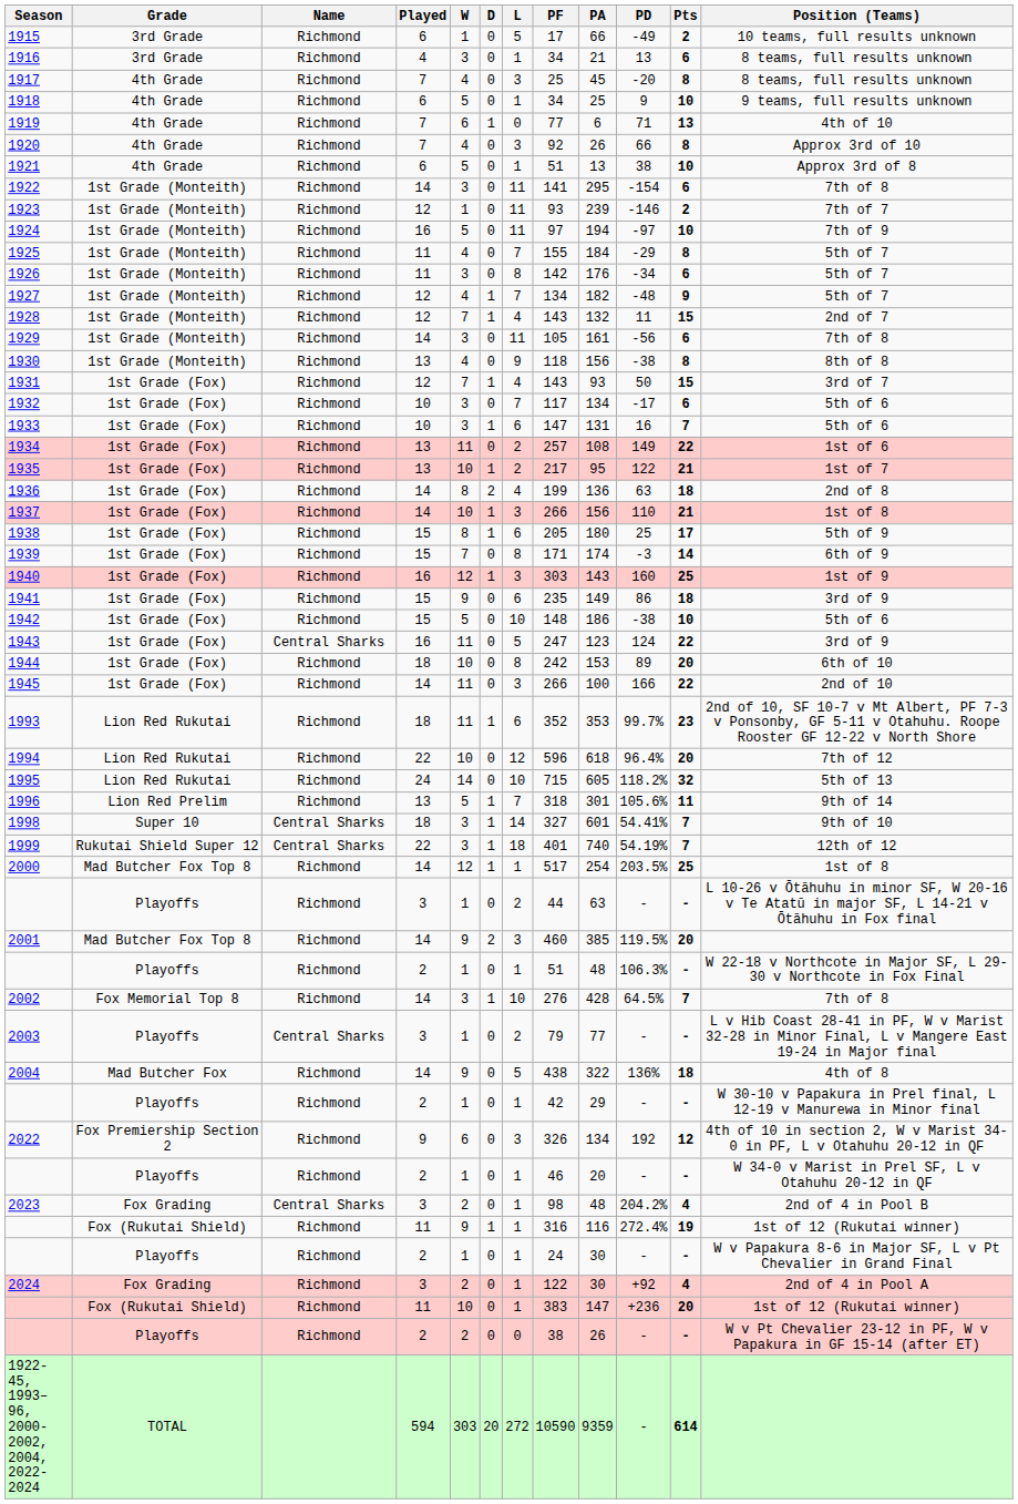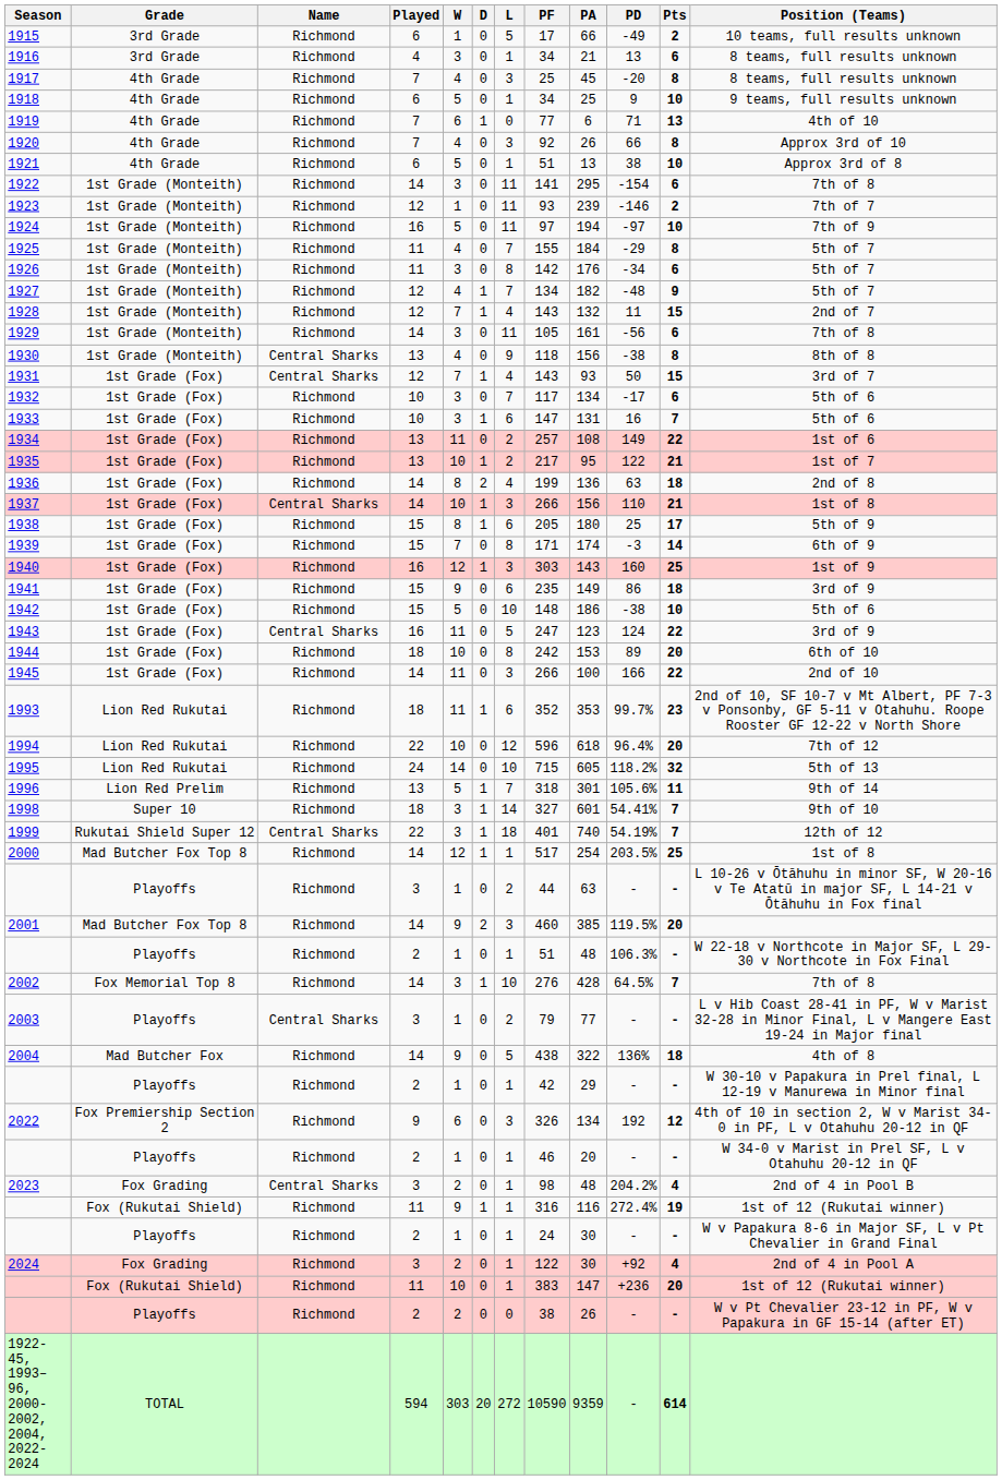1930 | Name: Richmond -> Central Sharks
1931 | Name: Richmond -> Central Sharks
1937 | Name: Richmond -> Central Sharks
1998 | Name: Central Sharks -> Richmond
